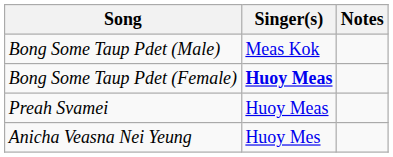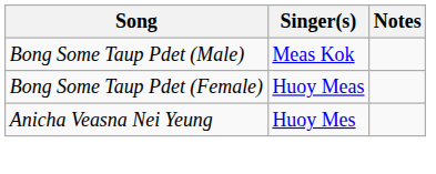Bong Some Taup Pdet (Female) | Singer(s): bold -> normal
- row: Preah Svamei | Huoy Meas
